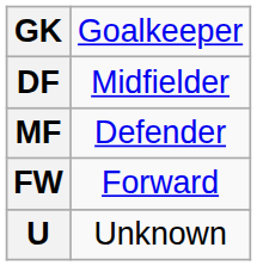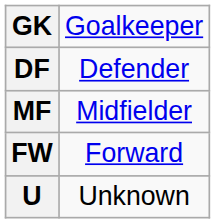DF | column 2: Midfielder -> Defender
MF | column 2: Defender -> Midfielder
